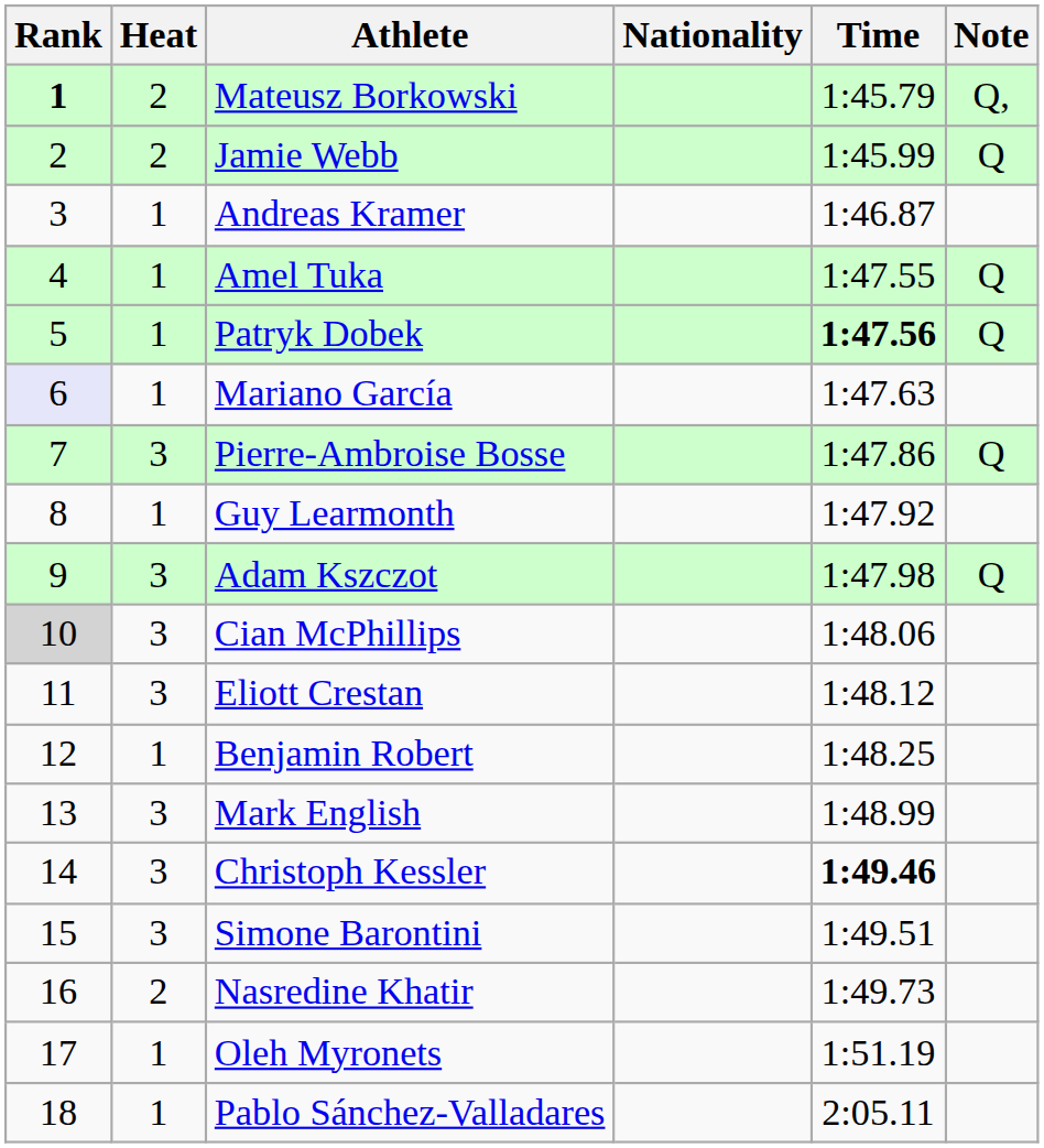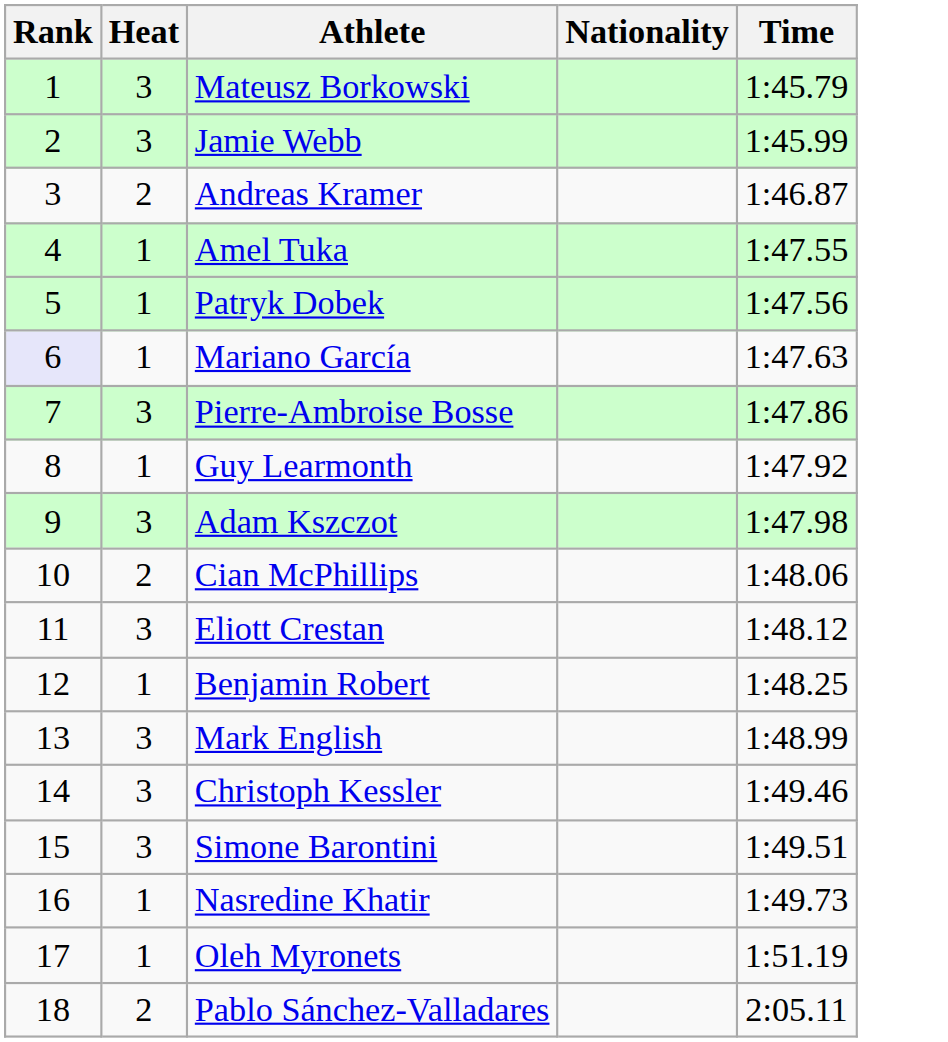- column: Note | Q, | Q | Q | Q | Q | Q
Mateusz Borkowski | Rank: bold -> normal
Mateusz Borkowski | Heat: 2 -> 3
Jamie Webb | Heat: 2 -> 3
Andreas Kramer | Heat: 1 -> 2
Patryk Dobek | Time: bold -> normal
Cian McPhillips | Rank: lightgrey background -> no background
Cian McPhillips | Heat: 3 -> 2
Christoph Kessler | Time: bold -> normal
Nasredine Khatir | Heat: 2 -> 1
Pablo Sánchez-Valladares | Heat: 1 -> 2
